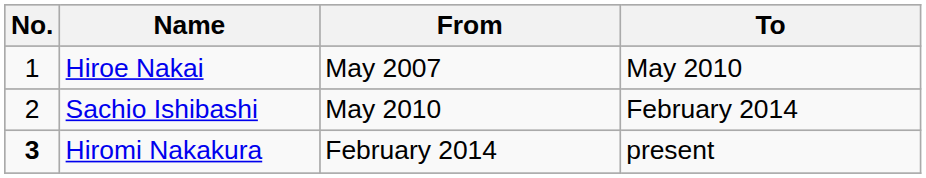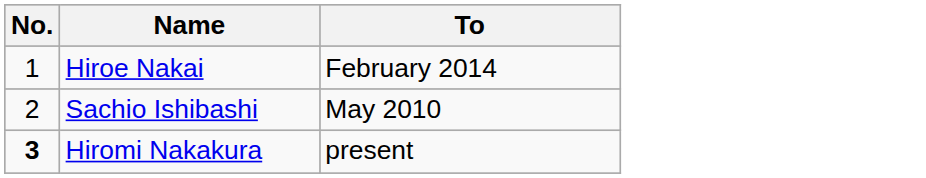- column: From | May 2007 | May 2010 | February 2014
Hiroe Nakai | To: May 2010 -> February 2014
Sachio Ishibashi | To: February 2014 -> May 2010
